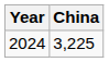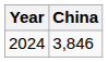2024 | China: 3,225 -> 3,846
